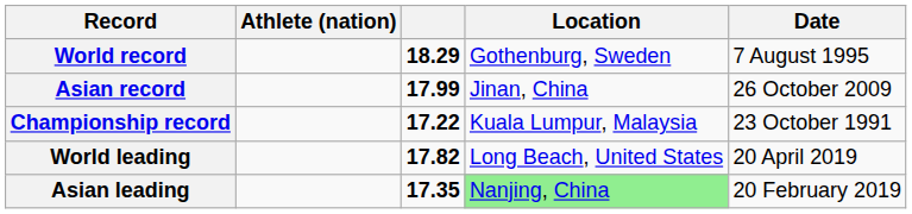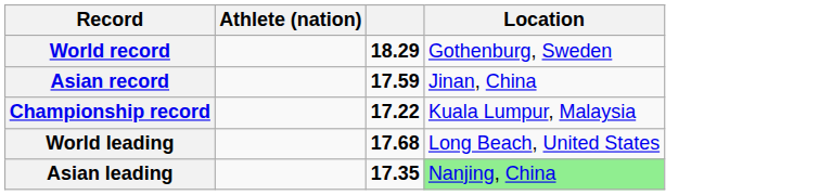- column: Date | 7 August 1995 | 26 October 2009 | 23 October 1991 | 20 April 2019 | 20 February 2019
Asian record | column 3: 17.99 -> 17.59
World leading | column 3: 17.82 -> 17.68
